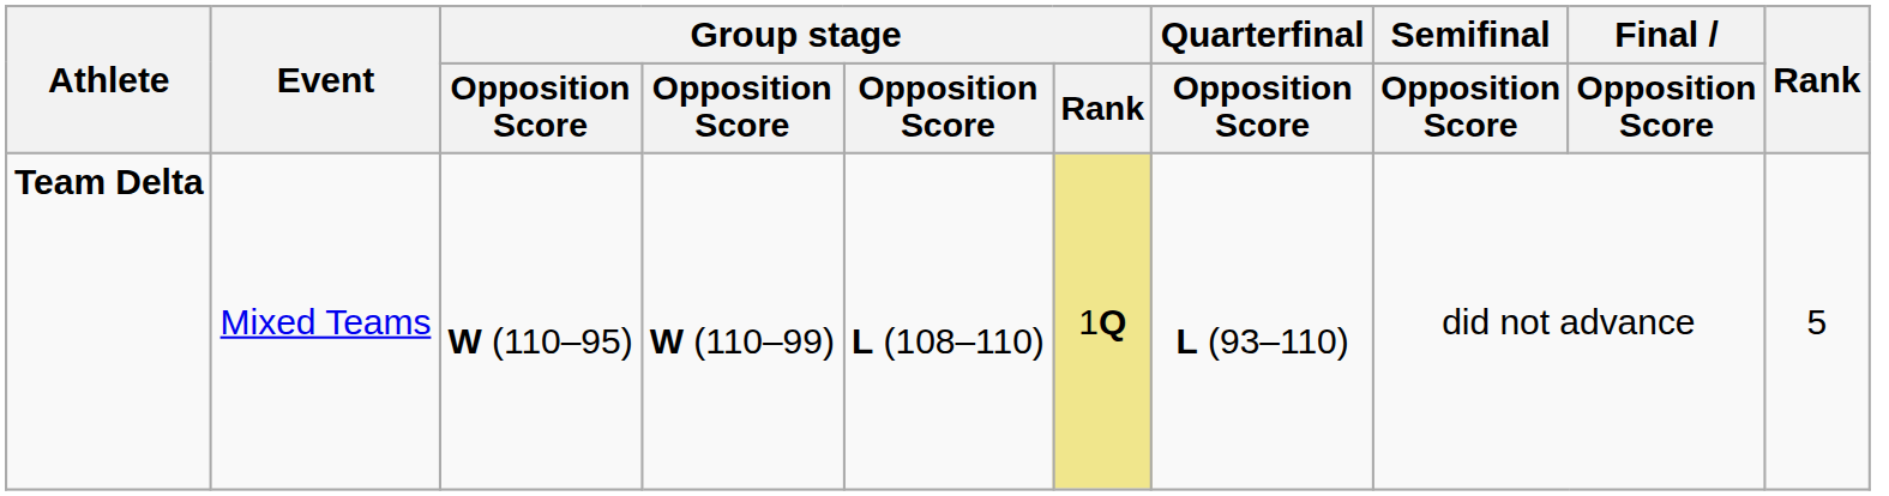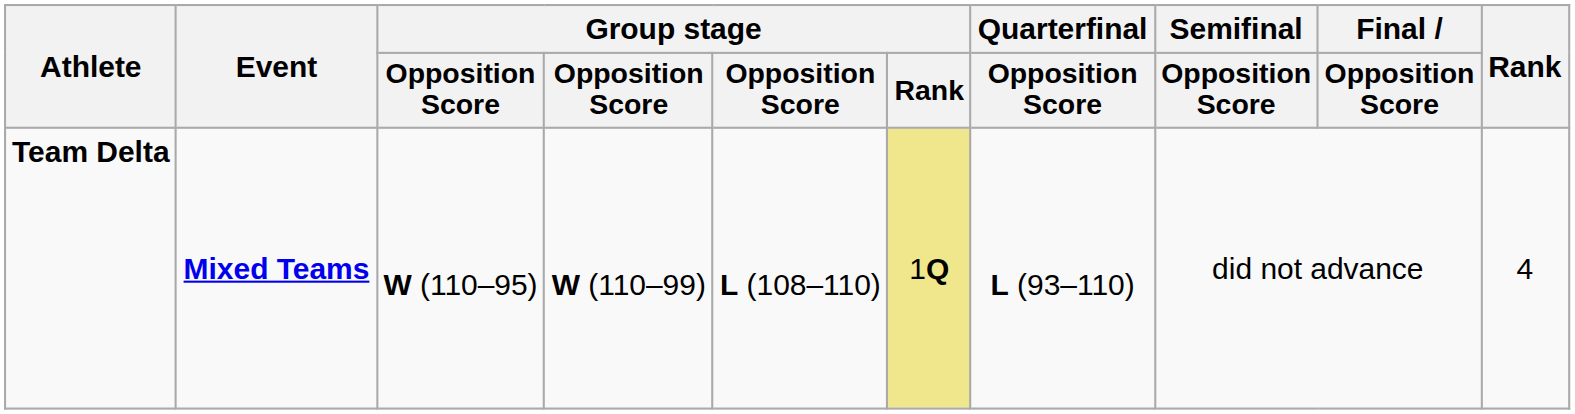Team Delta | Event: normal -> bold
Team Delta | Rank: 5 -> 4
